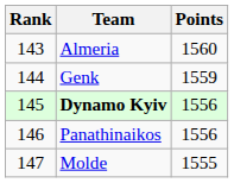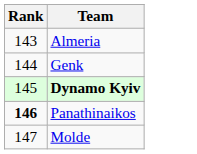- column: Points | 1560 | 1559 | 1556 | 1556 | 1555
Panathinaikos | Rank: normal -> bold
